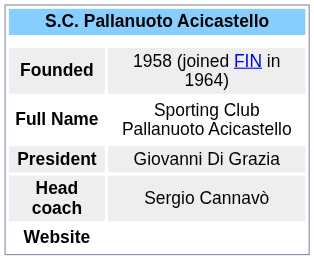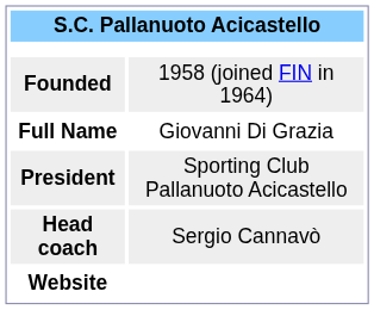Full Name | column 2: Sporting Club Pallanuoto Acicastello -> Giovanni Di Grazia
President | column 2: Giovanni Di Grazia -> Sporting Club Pallanuoto Acicastello
